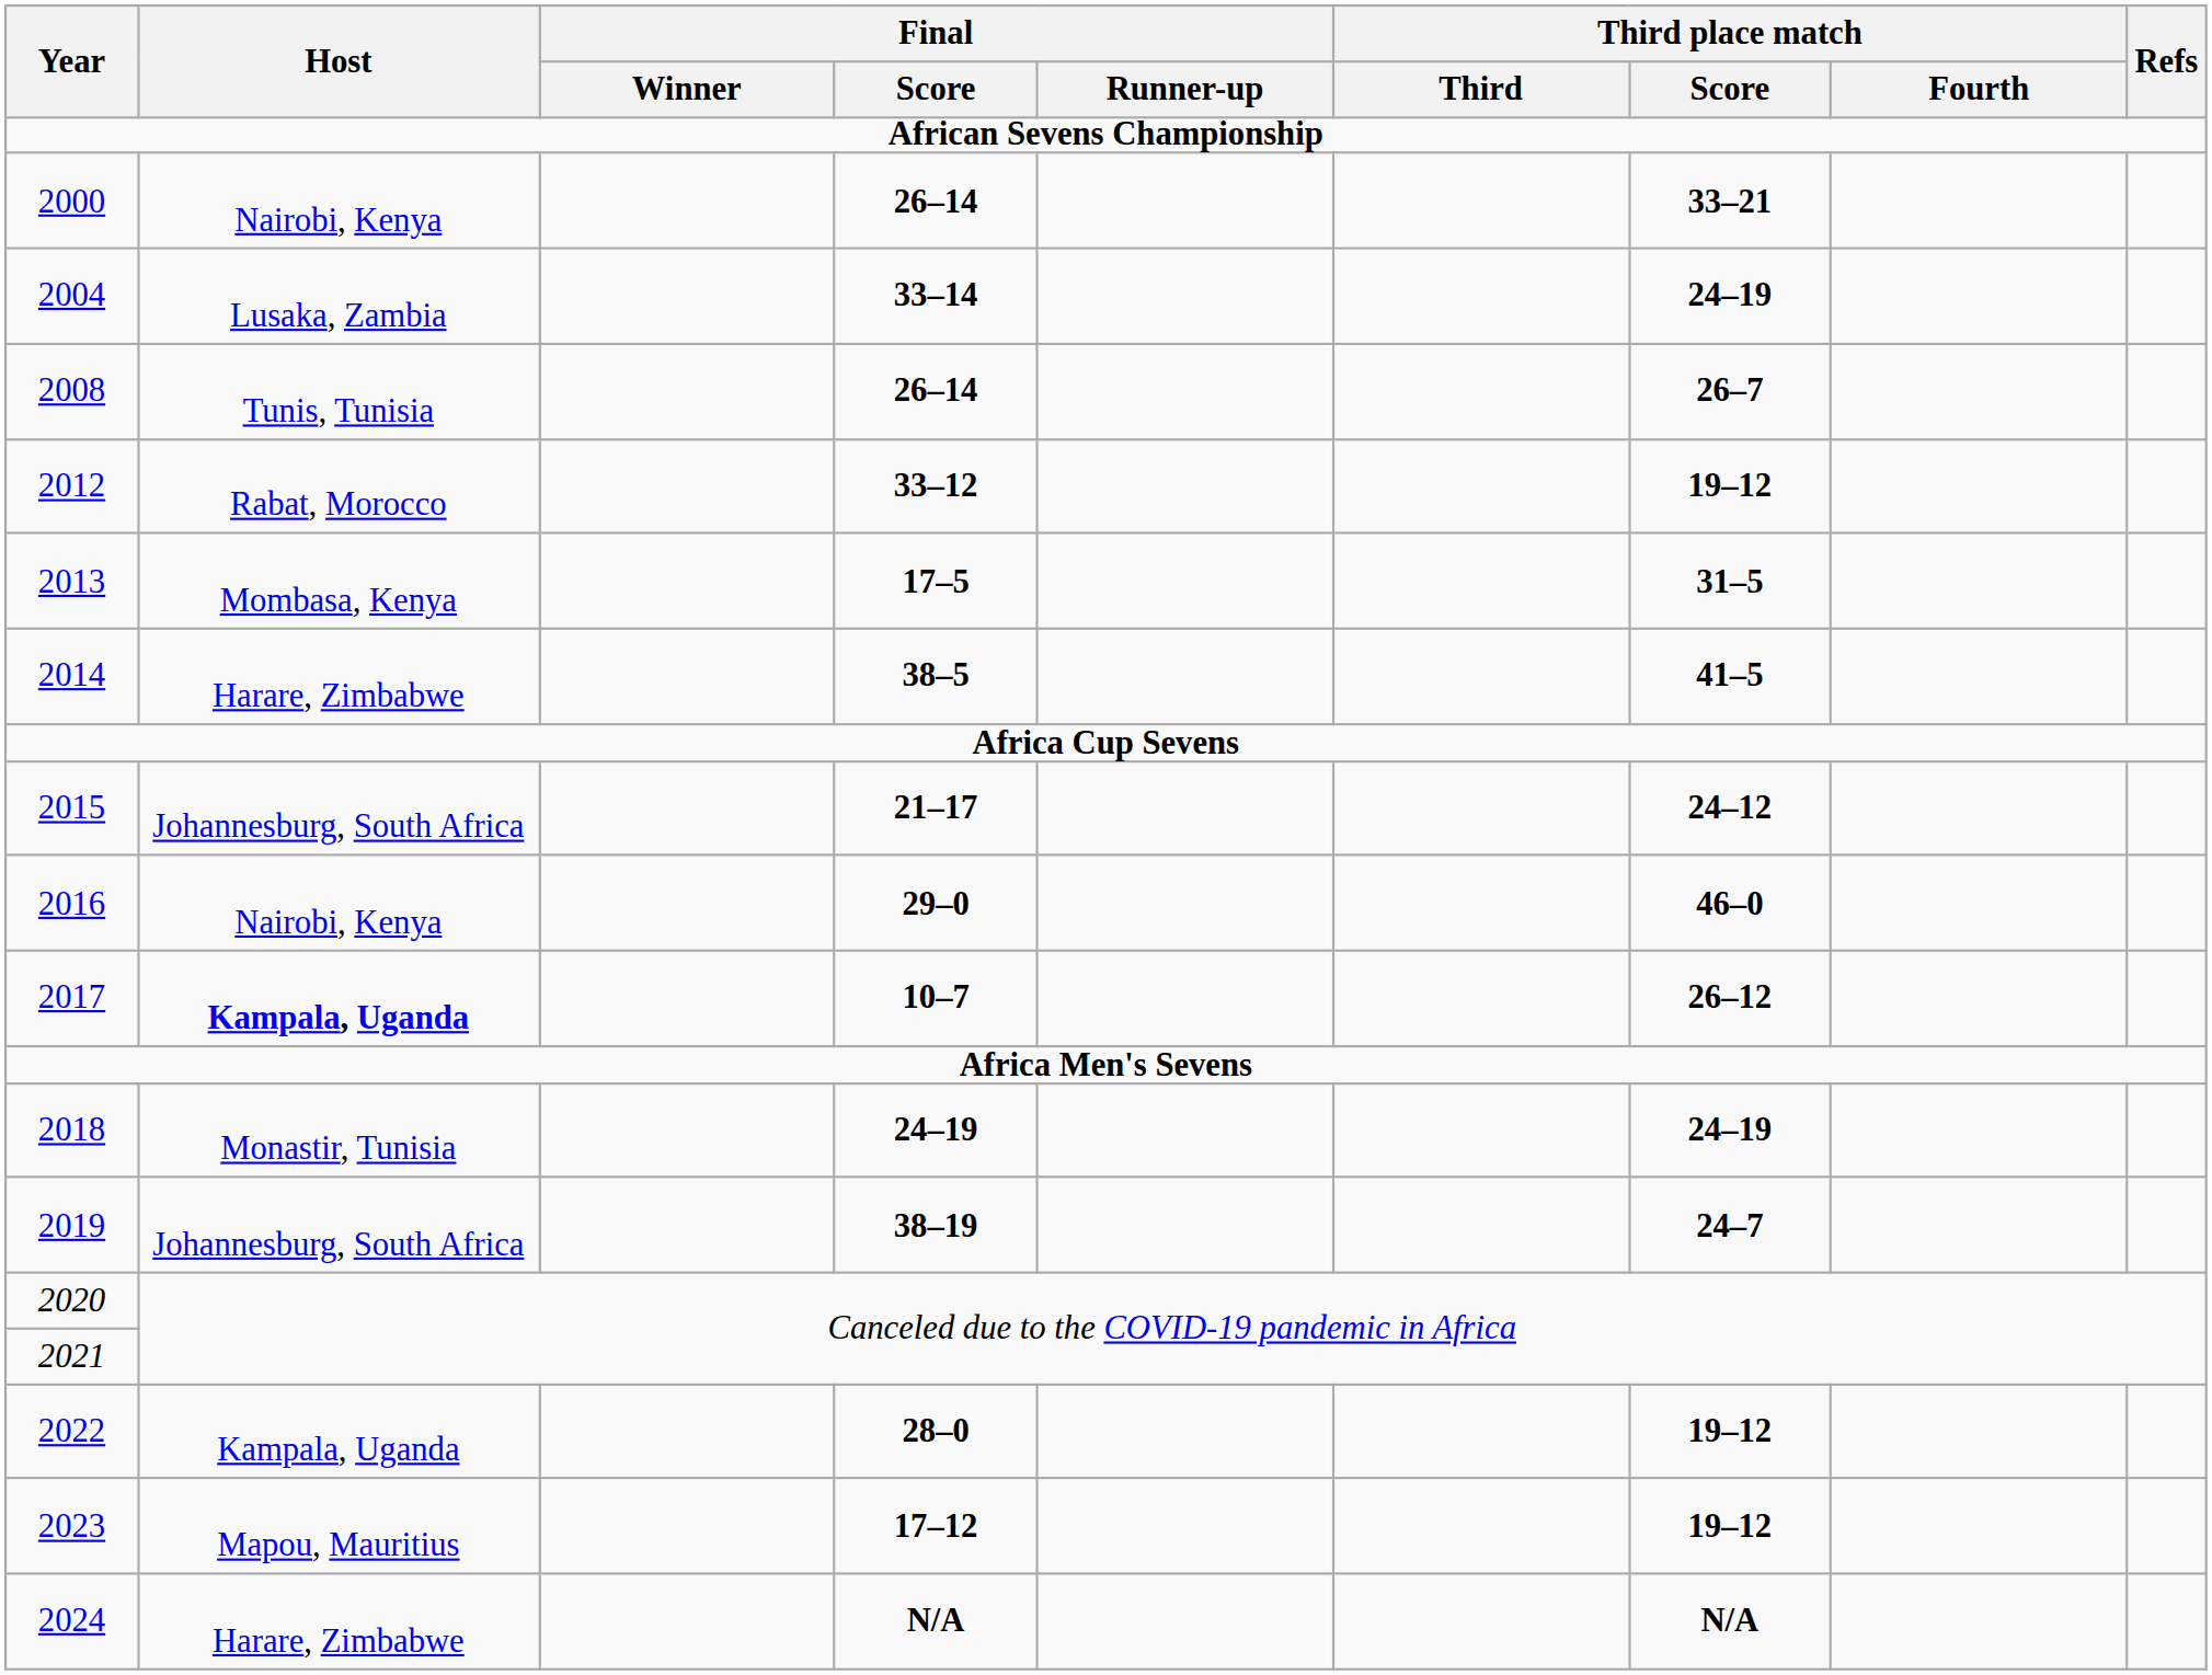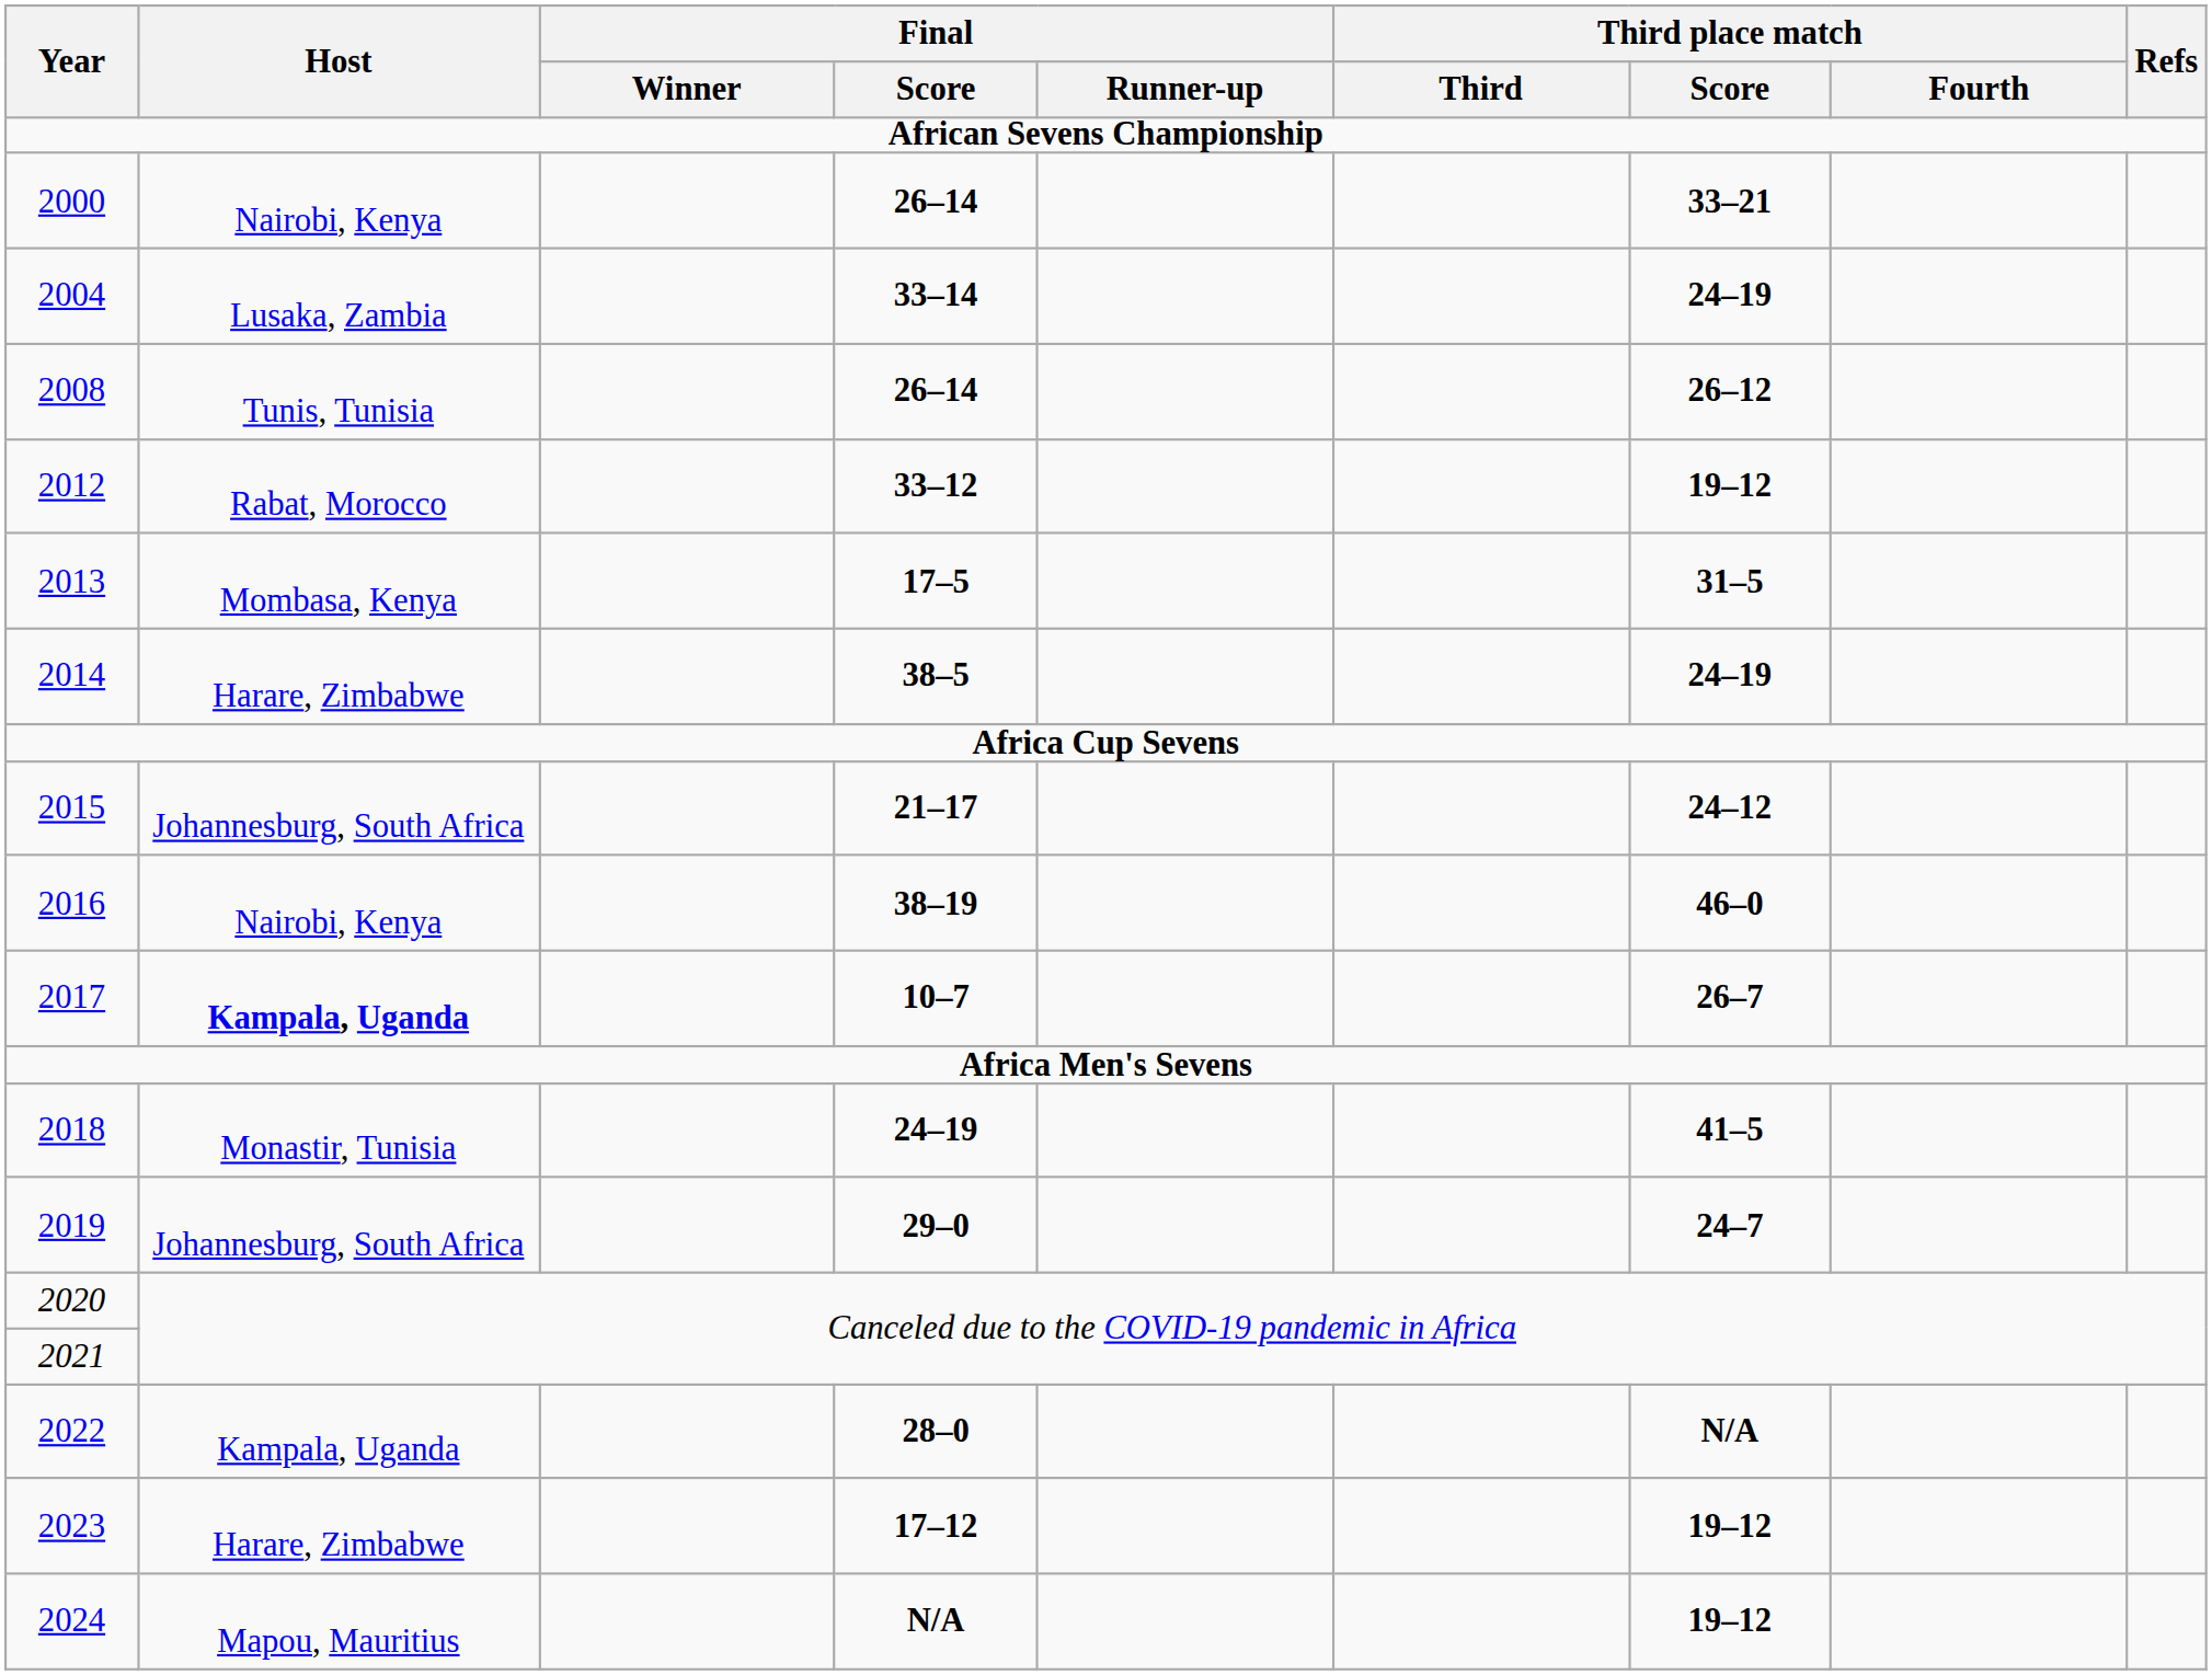2008 | Third place match / Score: 26–7 -> 26–12
2014 | Third place match / Score: 41–5 -> 24–19
2016 | Final / Score: 29–0 -> 38–19
2017 | Third place match / Score: 26–12 -> 26–7
2018 | Third place match / Score: 24–19 -> 41–5
2019 | Final / Score: 38–19 -> 29–0
2022 | Third place match / Score: 19–12 -> N/A
2023 | Host: Mapou, Mauritius -> Harare, Zimbabwe
2024 | Host: Harare, Zimbabwe -> Mapou, Mauritius
2024 | Third place match / Score: N/A -> 19–12
